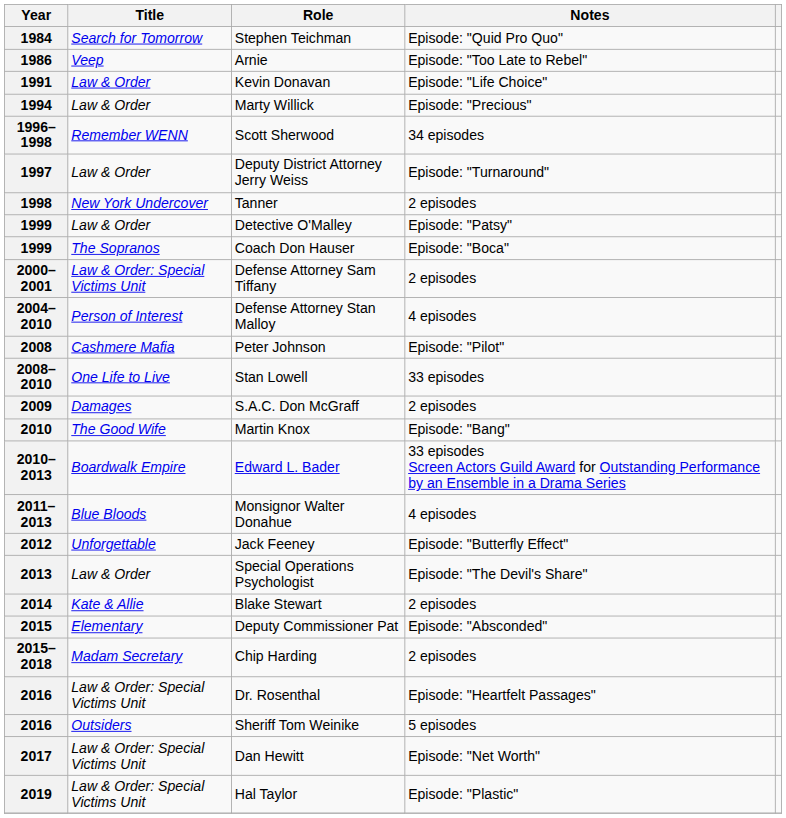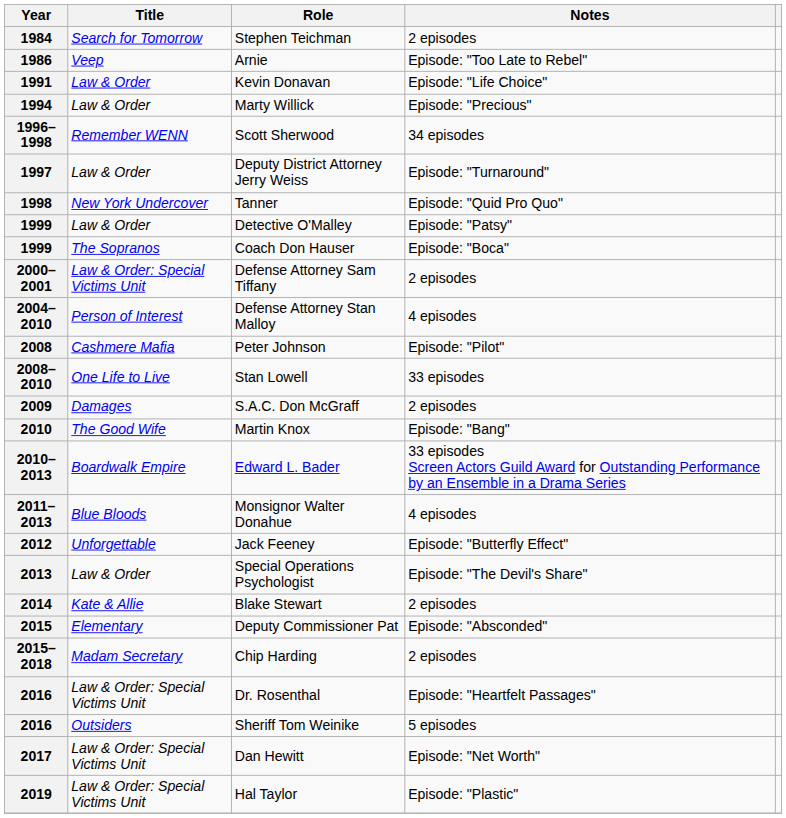1984 | Notes: Episode: "Quid Pro Quo" -> 2 episodes
1998 | Notes: 2 episodes -> Episode: "Quid Pro Quo"
